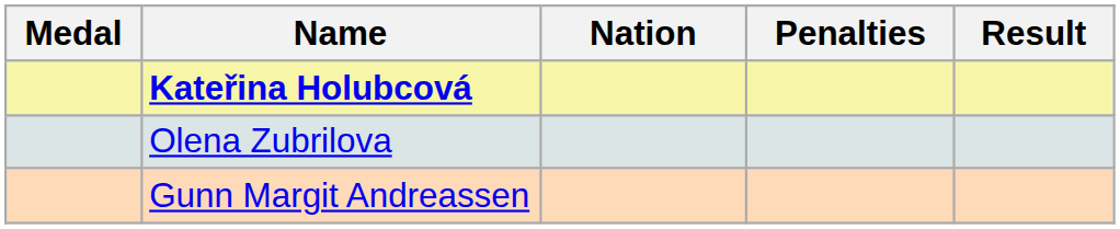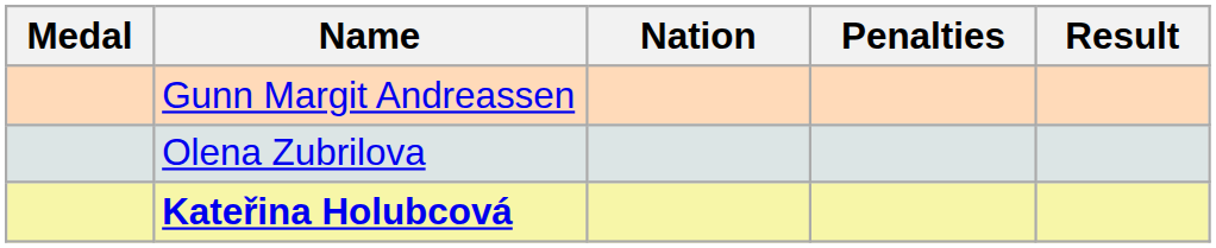rows swapped: Kateřina Holubcová <-> Gunn Margit Andreassen
